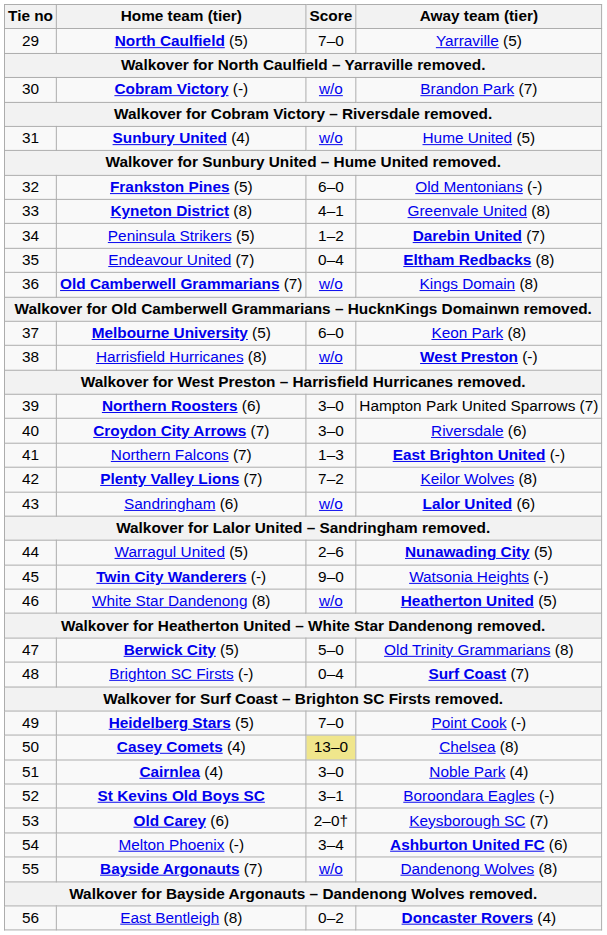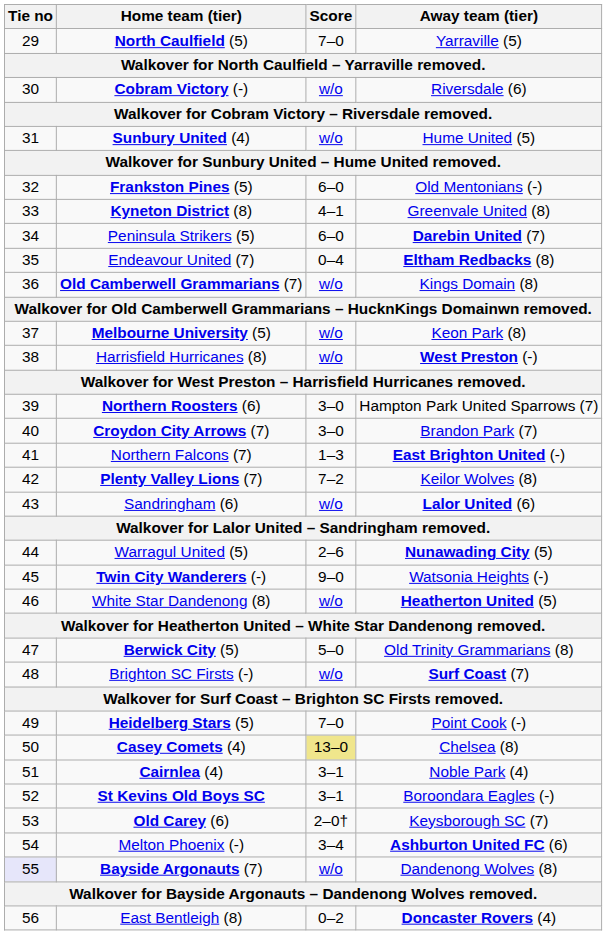Cobram Victory (-) | Away team (tier): Brandon Park (7) -> Riversdale (6)
Peninsula Strikers (5) | Score: 1–2 -> 6–0
Melbourne University (5) | Score: 6–0 -> w/o
Croydon City Arrows (7) | Away team (tier): Riversdale (6) -> Brandon Park (7)
Brighton SC Firsts (-) | Score: 0–4 -> w/o
Cairnlea (4) | Score: 3–0 -> 3–1
Bayside Argonauts (7) | Tie no: no background -> lavender background
